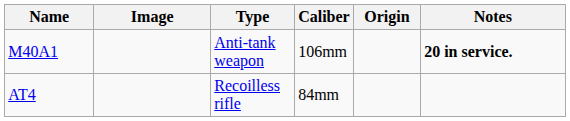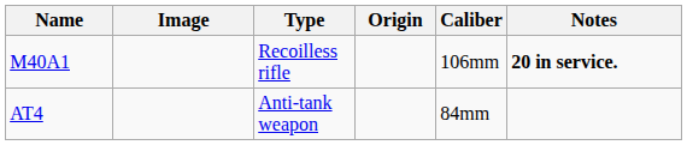columns swapped: Origin <-> Caliber
M40A1 | Type: Anti-tank weapon -> Recoilless rifle
AT4 | Type: Recoilless rifle -> Anti-tank weapon
